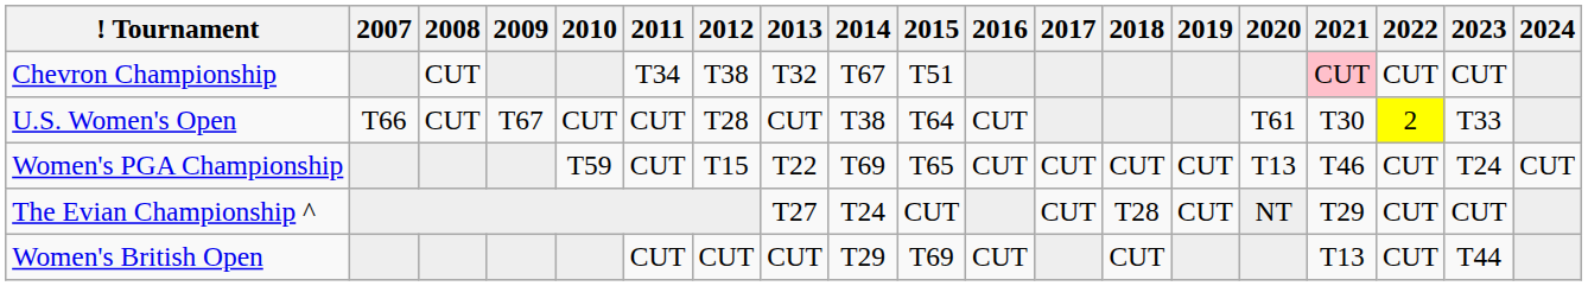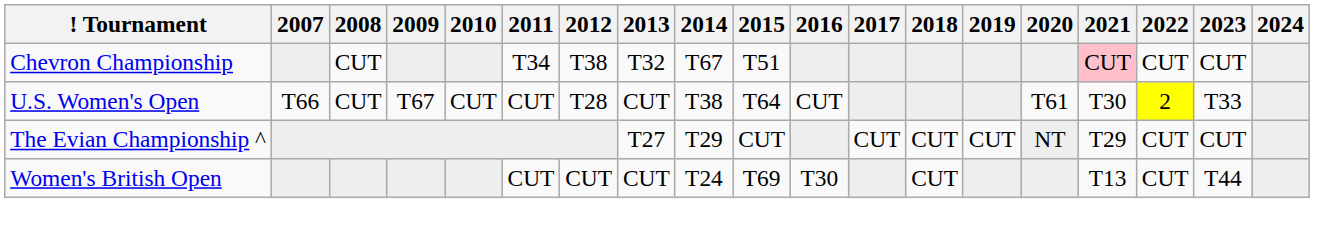- row: Women's PGA Championship | T59 | CUT | T15 | T22 | T69 | T65 | CUT | CUT | CUT | CUT | T13 | T46 | CUT | T24 | CUT
The Evian Championship ^ | 2014: T24 -> T29
The Evian Championship ^ | 2018: T28 -> CUT
Women's British Open | 2014: T29 -> T24
Women's British Open | 2016: CUT -> T30
